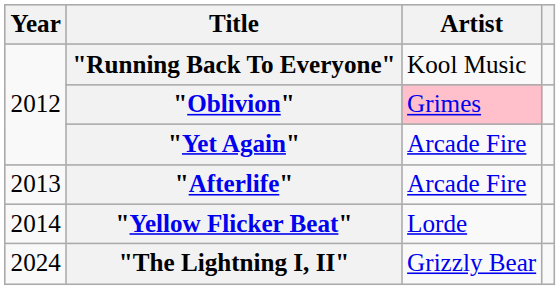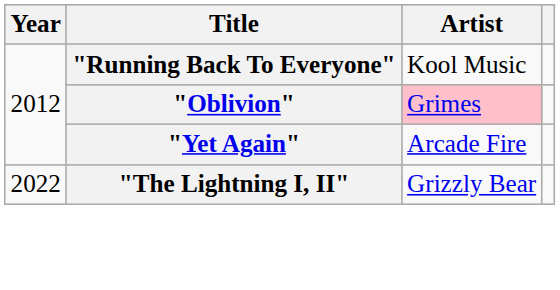- row: 2013 | "Afterlife" | Arcade Fire
- row: 2014 | "Yellow Flicker Beat" | Lorde
"The Lightning I, II" | Year: 2024 -> 2022
